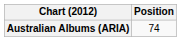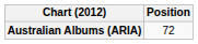Australian Albums (ARIA) | Position: 74 -> 72
